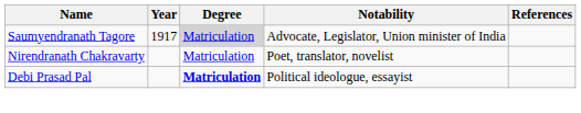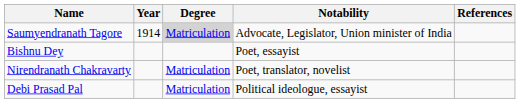Saumyendranath Tagore | Year: 1917 -> 1914
+ row: Bishnu Dey | Poet, essayist
Debi Prasad Pal | Degree: bold -> normal
